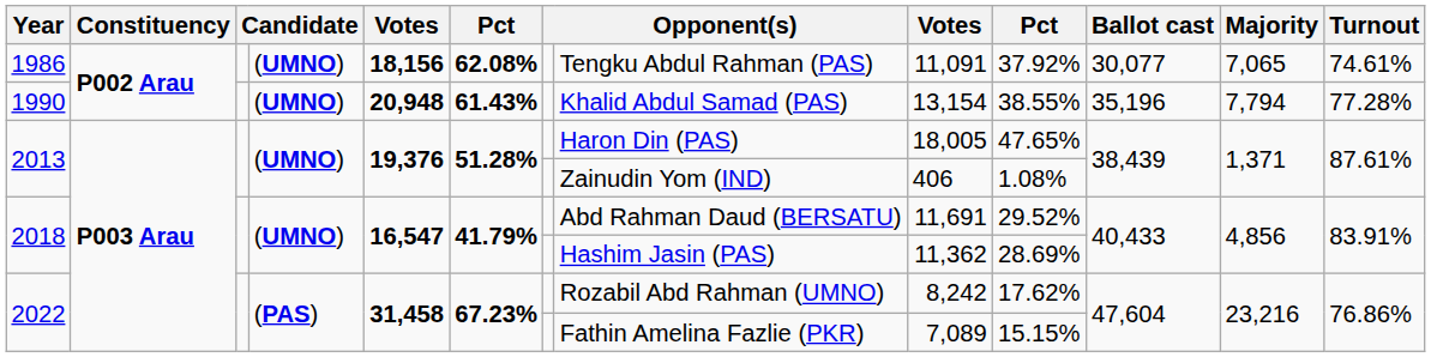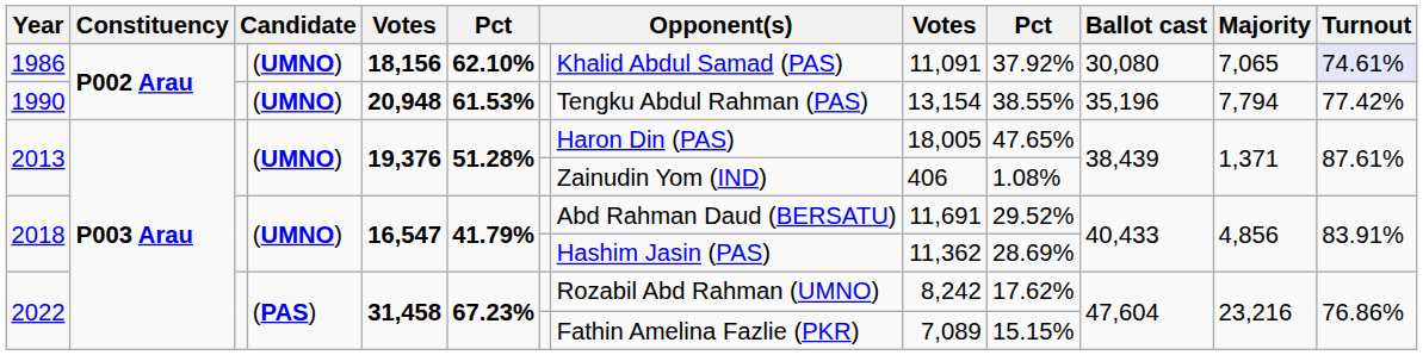1986 | column 6: 62.08% -> 62.10%
1986 | column 8: Tengku Abdul Rahman (PAS) -> Khalid Abdul Samad (PAS)
1986 | Ballot cast: 30,077 -> 30,080
1986 | Turnout: no background -> lavender background
1990 | column 6: 61.43% -> 61.53%
1990 | column 8: Khalid Abdul Samad (PAS) -> Tengku Abdul Rahman (PAS)
1990 | Turnout: 77.28% -> 77.42%
